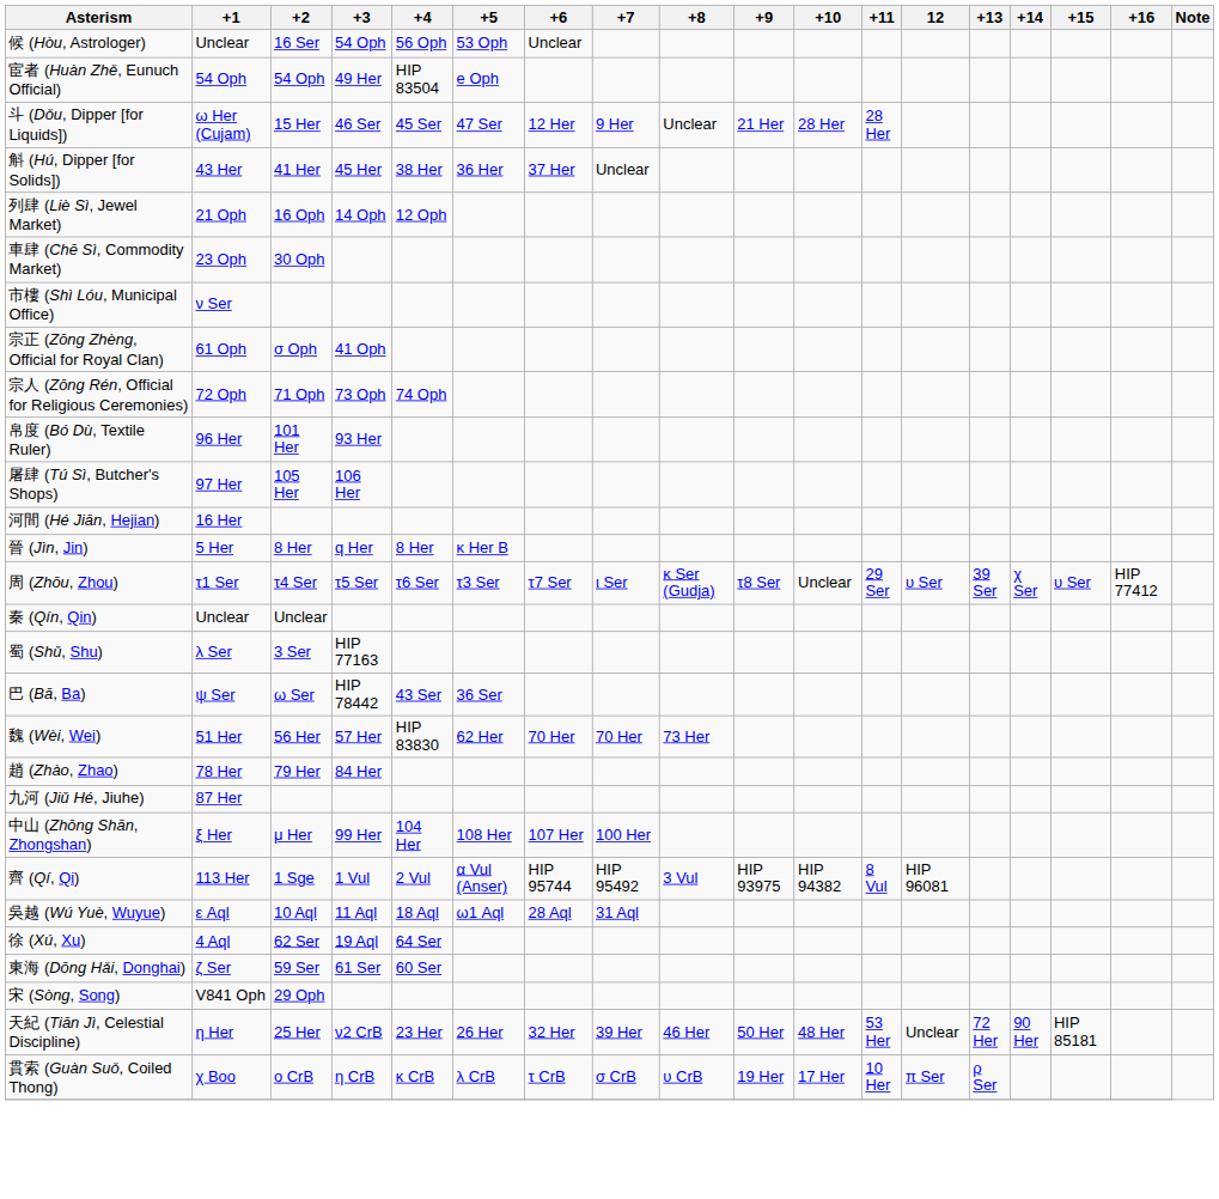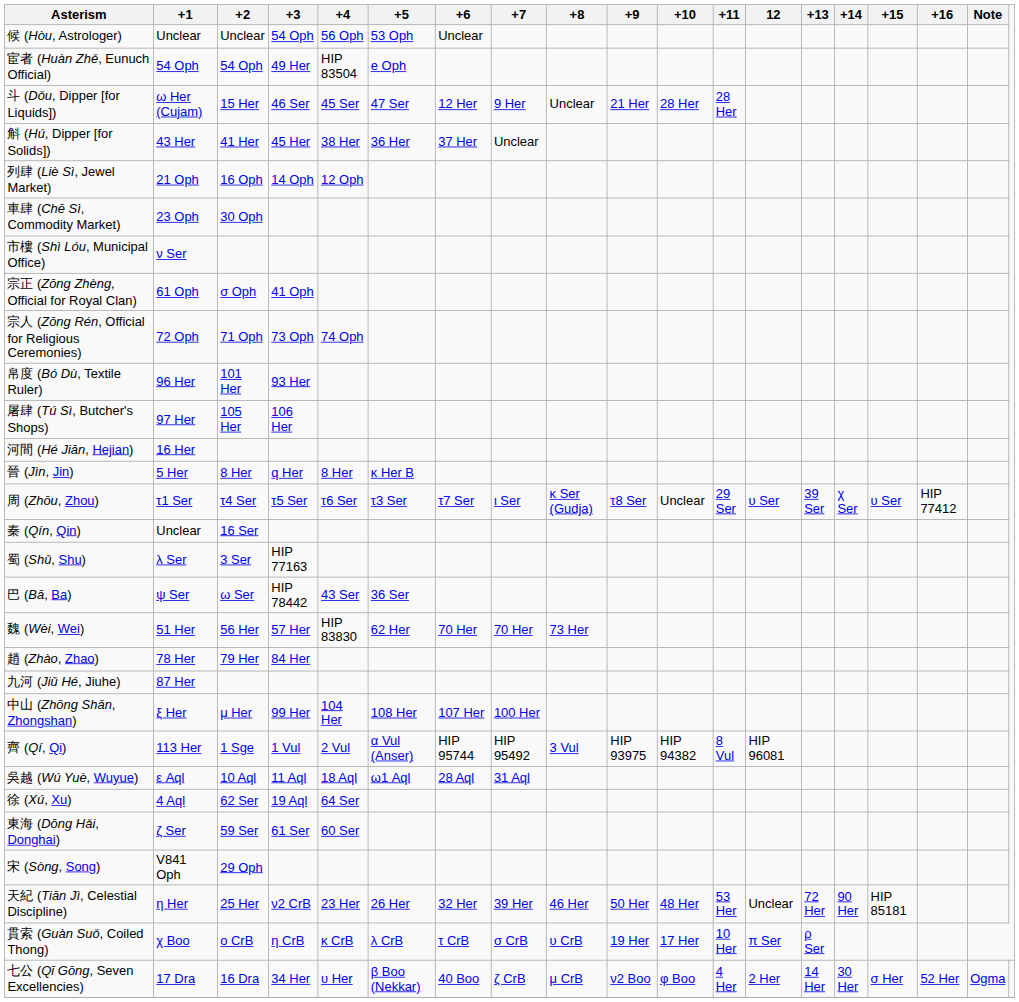候 (Hòu, Astrologer) | +2: 16 Ser -> Unclear
秦 (Qín, Qin) | +2: Unclear -> 16 Ser
+ row: 七公 (Qī Gōng, Seven Excellencies) | 17 Dra | 16 Dra | 34 Her | υ Her | β Boo (Nekkar) | 40 Boo | ζ CrB | μ CrB | ν2 Boo | φ Boo | 4 Her | 2 Her | 14 Her | 30 Her | σ Her | 52 Her | Ogma
